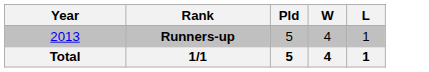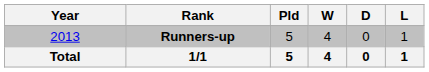+ column: D | 0 | 0
